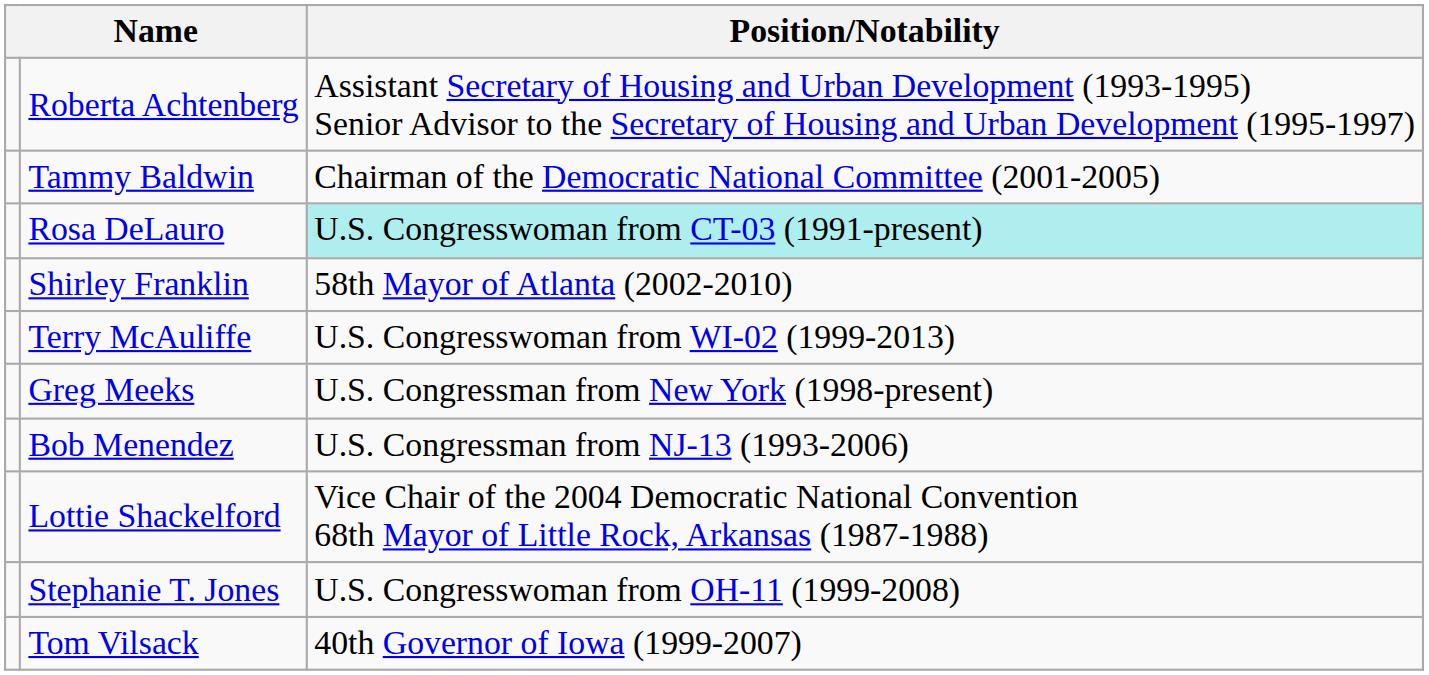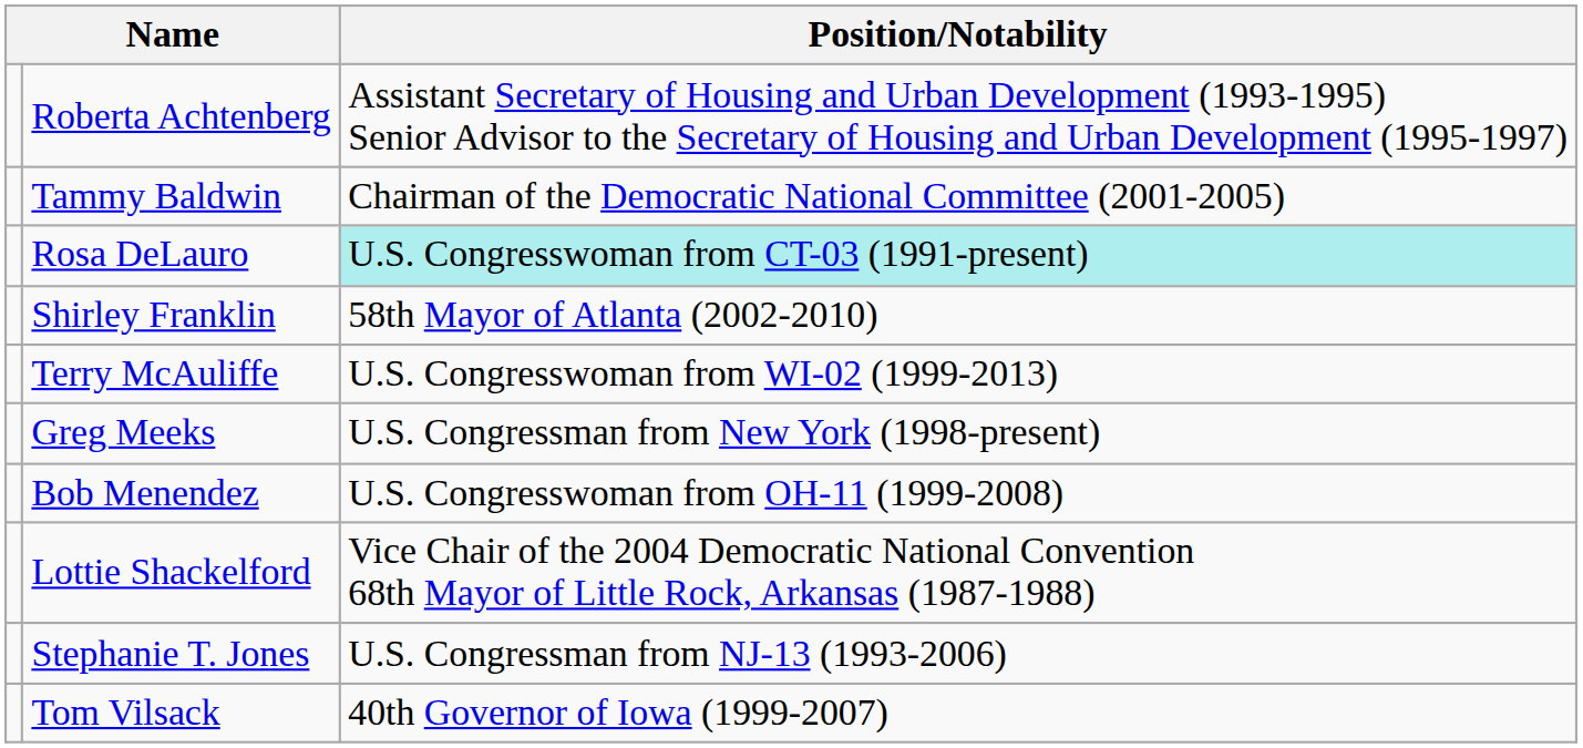Bob Menendez | Position/Notability: U.S. Congressman from NJ-13 (1993-2006) -> U.S. Congresswoman from OH-11 (1999-2008)
Stephanie T. Jones | Position/Notability: U.S. Congresswoman from OH-11 (1999-2008) -> U.S. Congressman from NJ-13 (1993-2006)
